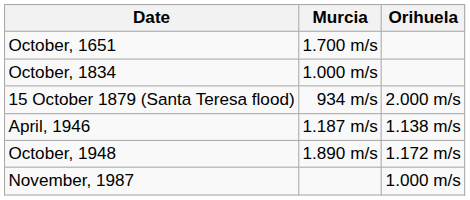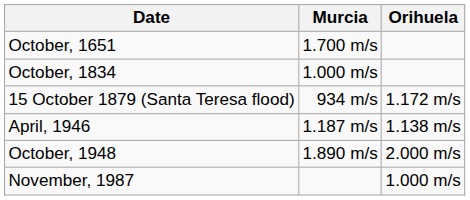15 October 1879 (Santa Teresa flood) | Orihuela: 2.000 m/s -> 1.172 m/s
October, 1948 | Orihuela: 1.172 m/s -> 2.000 m/s
